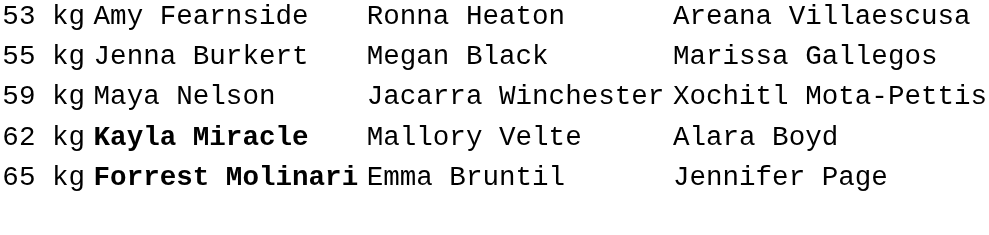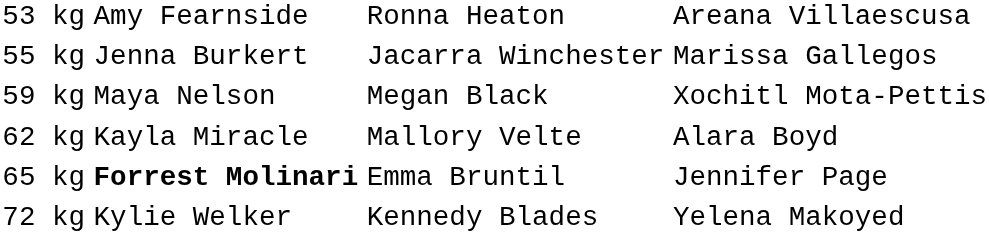55 kg | column 3: Megan Black -> Jacarra Winchester
59 kg | column 3: Jacarra Winchester -> Megan Black
62 kg | column 2: bold -> normal
+ row: 72 kg | Kylie Welker | Kennedy Blades | Yelena Makoyed
